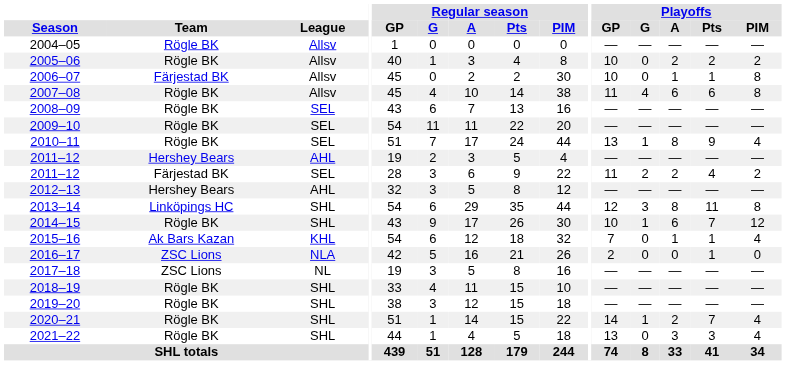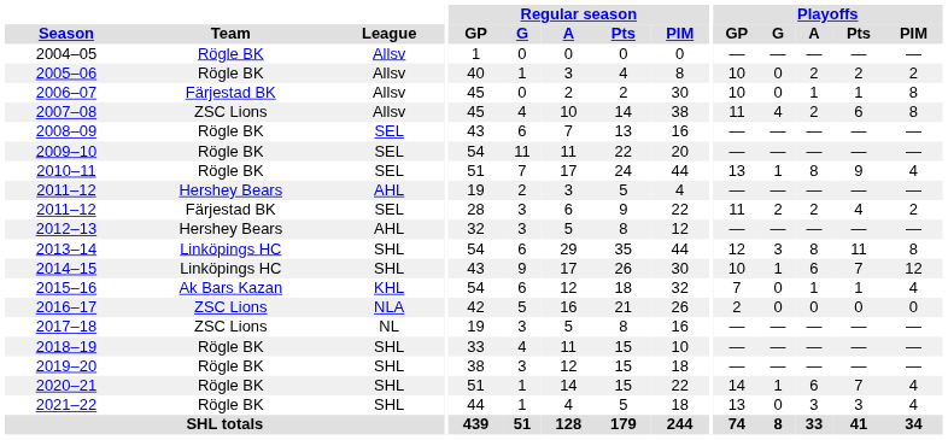2007–08 | Team: Rögle BK -> ZSC Lions
2007–08 | Playoffs / A: 6 -> 2
2014–15 | Team: Rögle BK -> Linköpings HC
2016–17 | Playoffs / Pts: 1 -> 0
2020–21 | Playoffs / A: 2 -> 6
